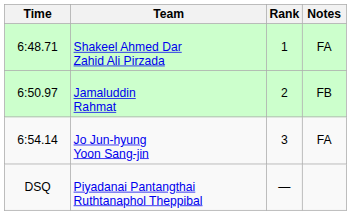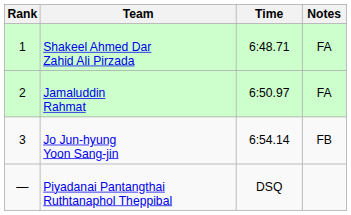columns swapped: Rank <-> Time
Jamaluddin Rahmat | Notes: FB -> FA
Jo Jun-hyung Yoon Sang-jin | Notes: FA -> FB
